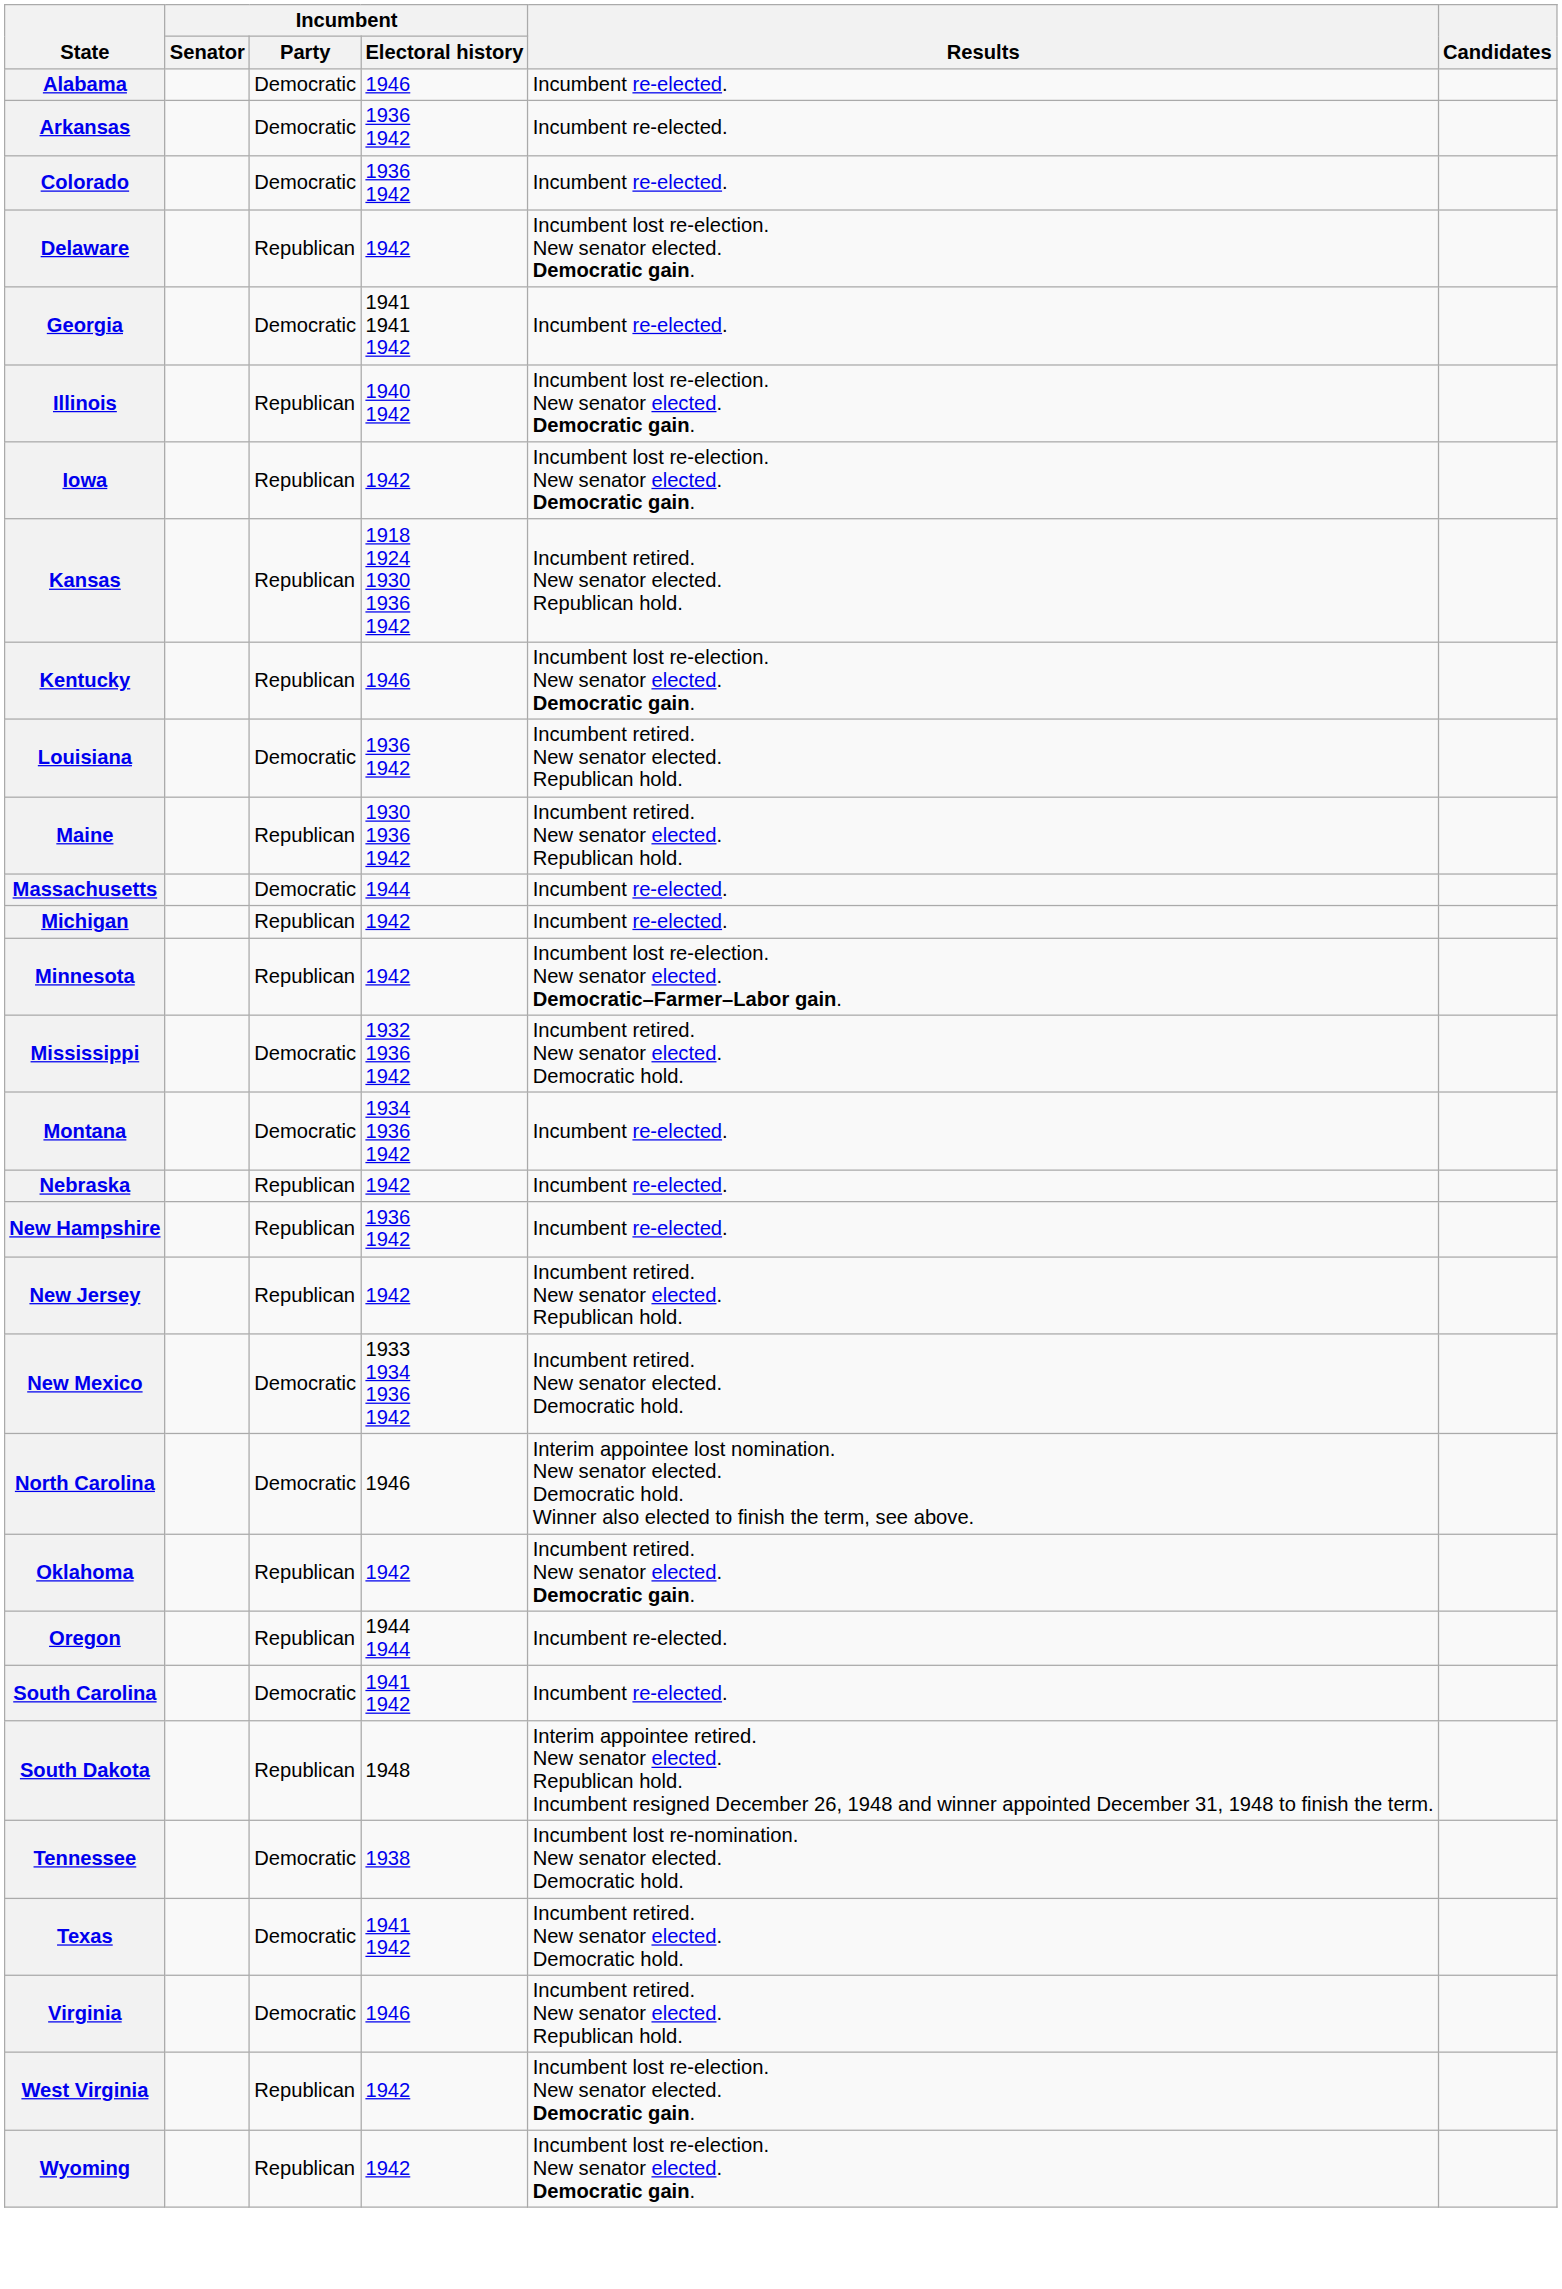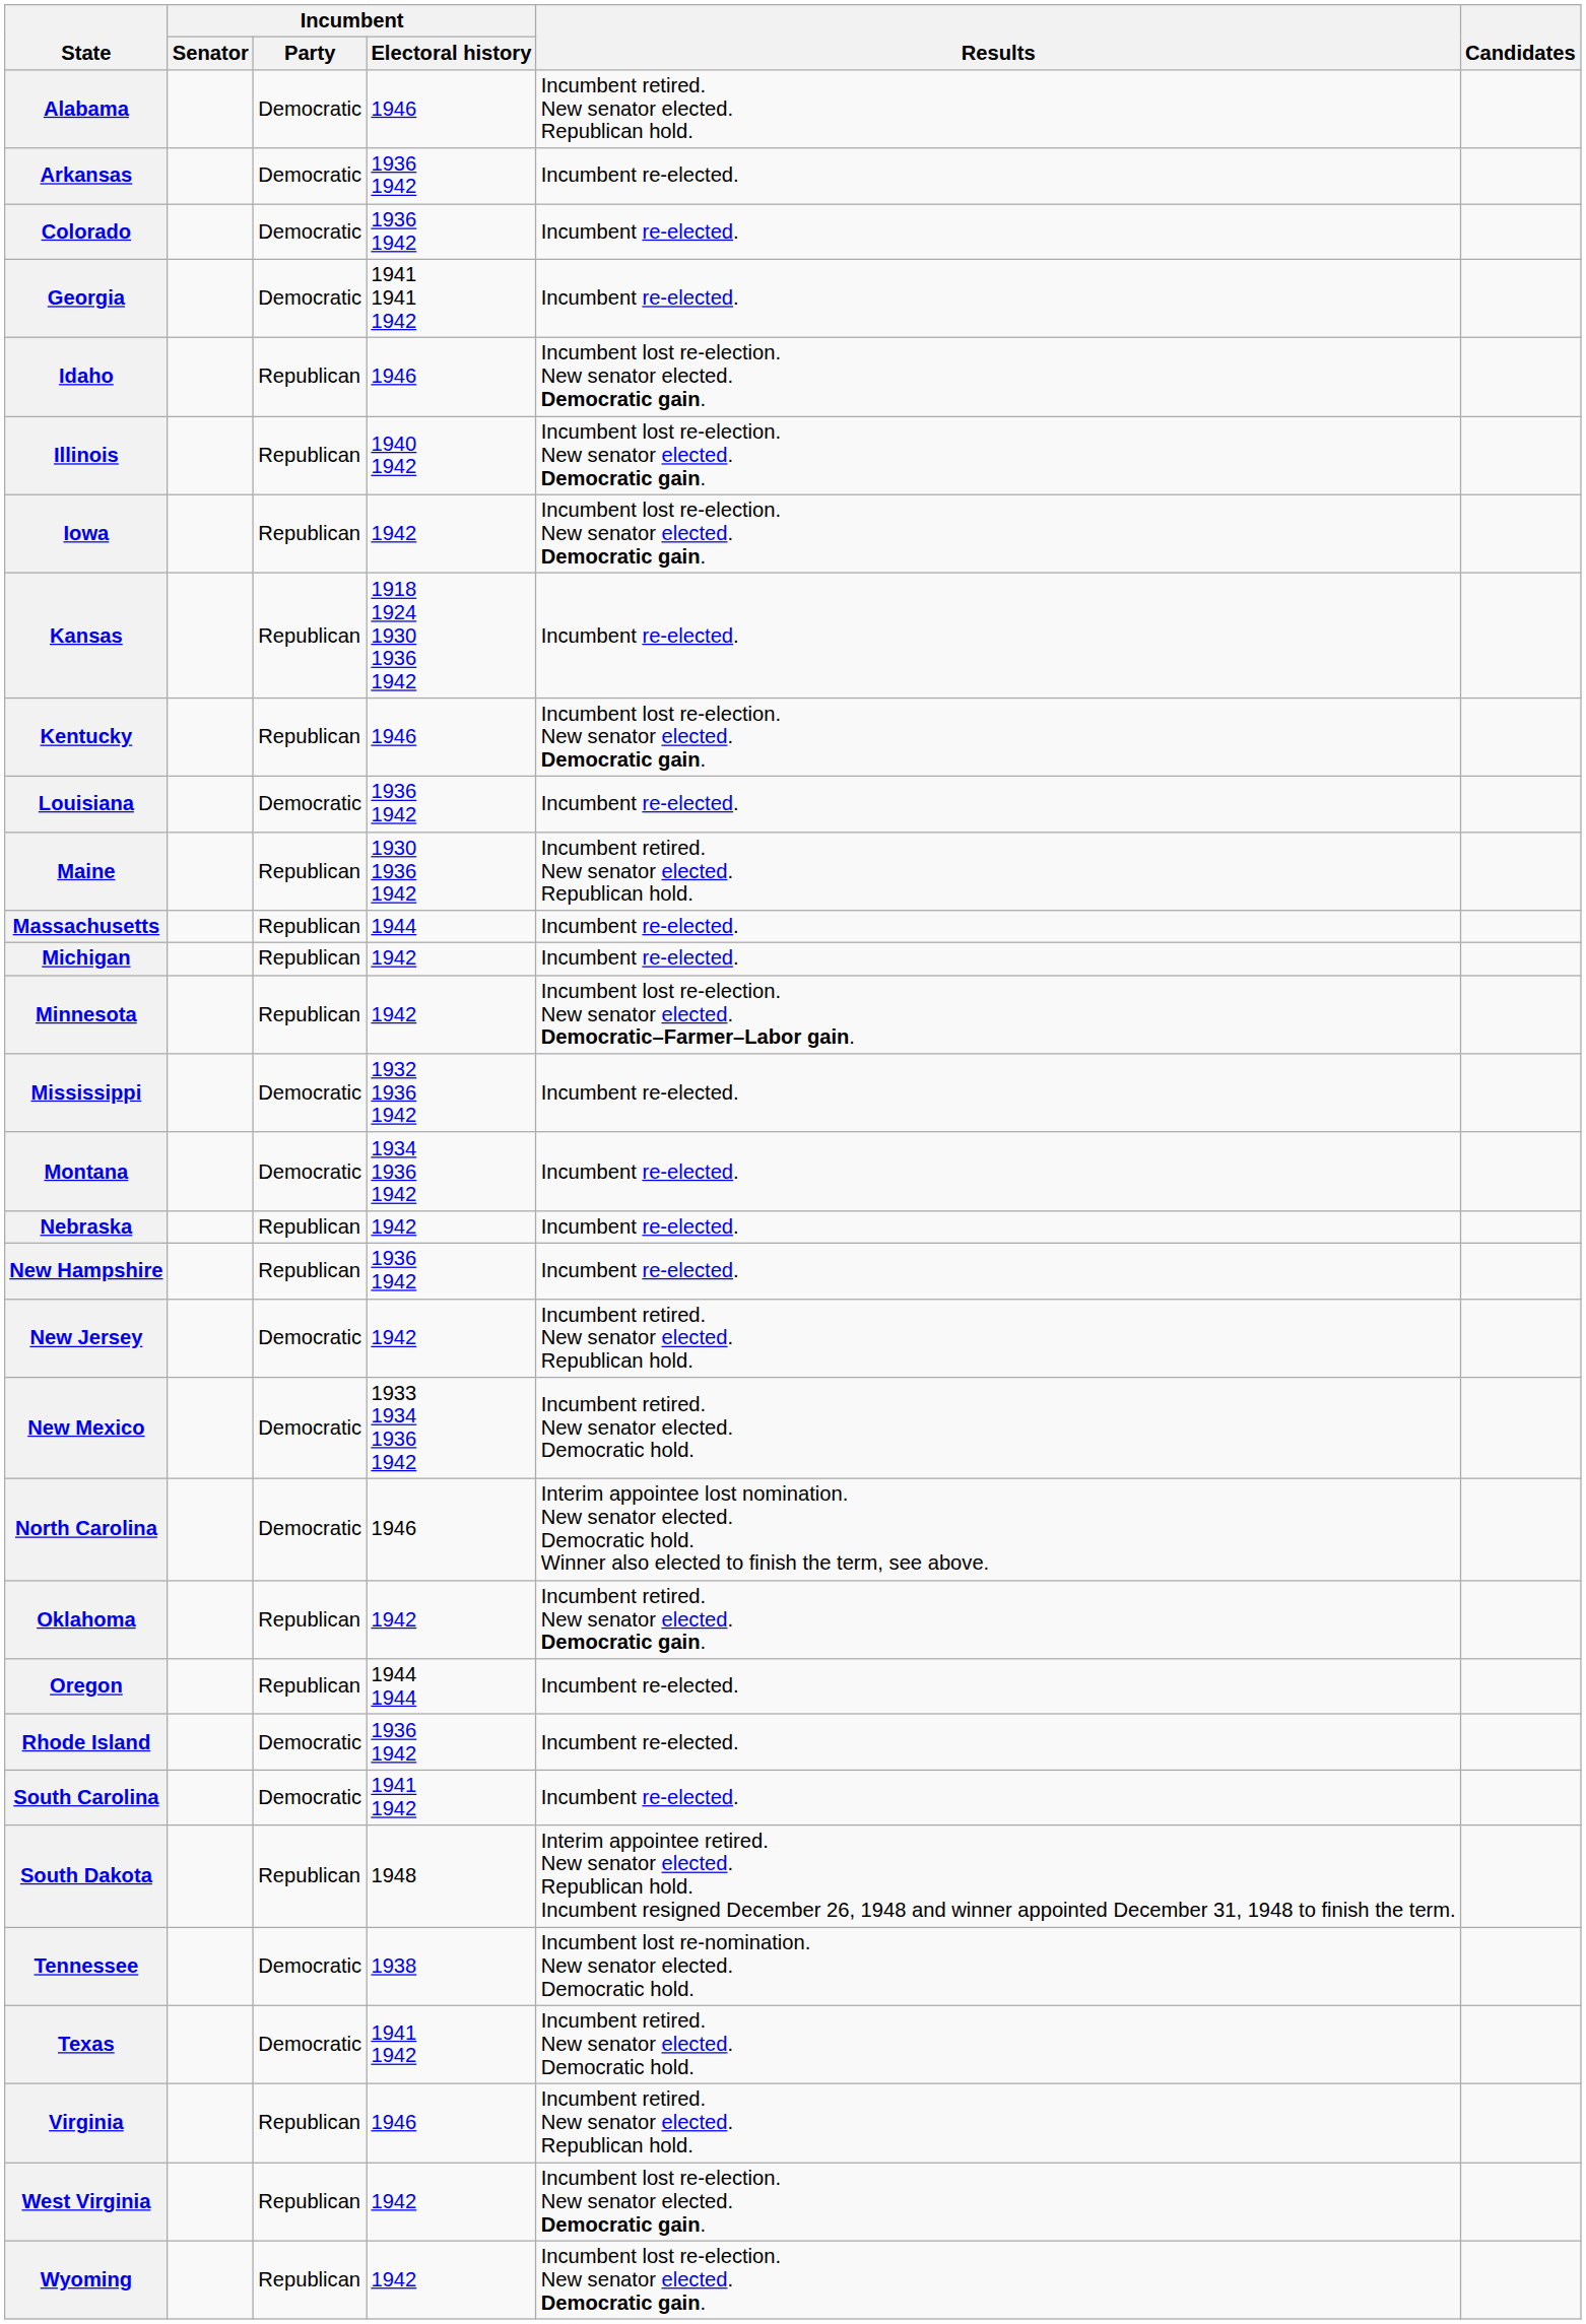Alabama | Results: Incumbent re-elected. -> Incumbent retired. New senator elected. Republican hold.
- row: Delaware | Republican | 1942 | Incumbent lost re-election. New senator elected. Democratic gain.
+ row: Idaho | Republican | 1946 | Incumbent lost re-election. New senator elected. Democratic gain.
Kansas | Results: Incumbent retired. New senator elected. Republican hold. -> Incumbent re-elected.
Louisiana | Results: Incumbent retired. New senator elected. Republican hold. -> Incumbent re-elected.
Massachusetts | Incumbent / Party: Democratic -> Republican
Mississippi | Results: Incumbent retired. New senator elected. Democratic hold. -> Incumbent re-elected.
New Jersey | Incumbent / Party: Republican -> Democratic
+ row: Rhode Island | Democratic | 1936 1942 | Incumbent re-elected.
Virginia | Incumbent / Party: Democratic -> Republican
